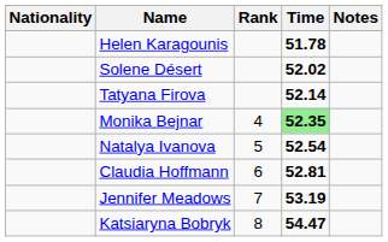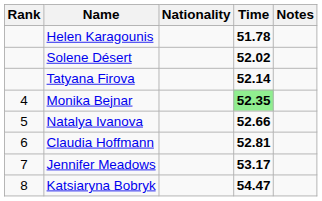columns swapped: Rank <-> Nationality
Natalya Ivanova | Time: 52.54 -> 52.66
Jennifer Meadows | Time: 53.19 -> 53.17
